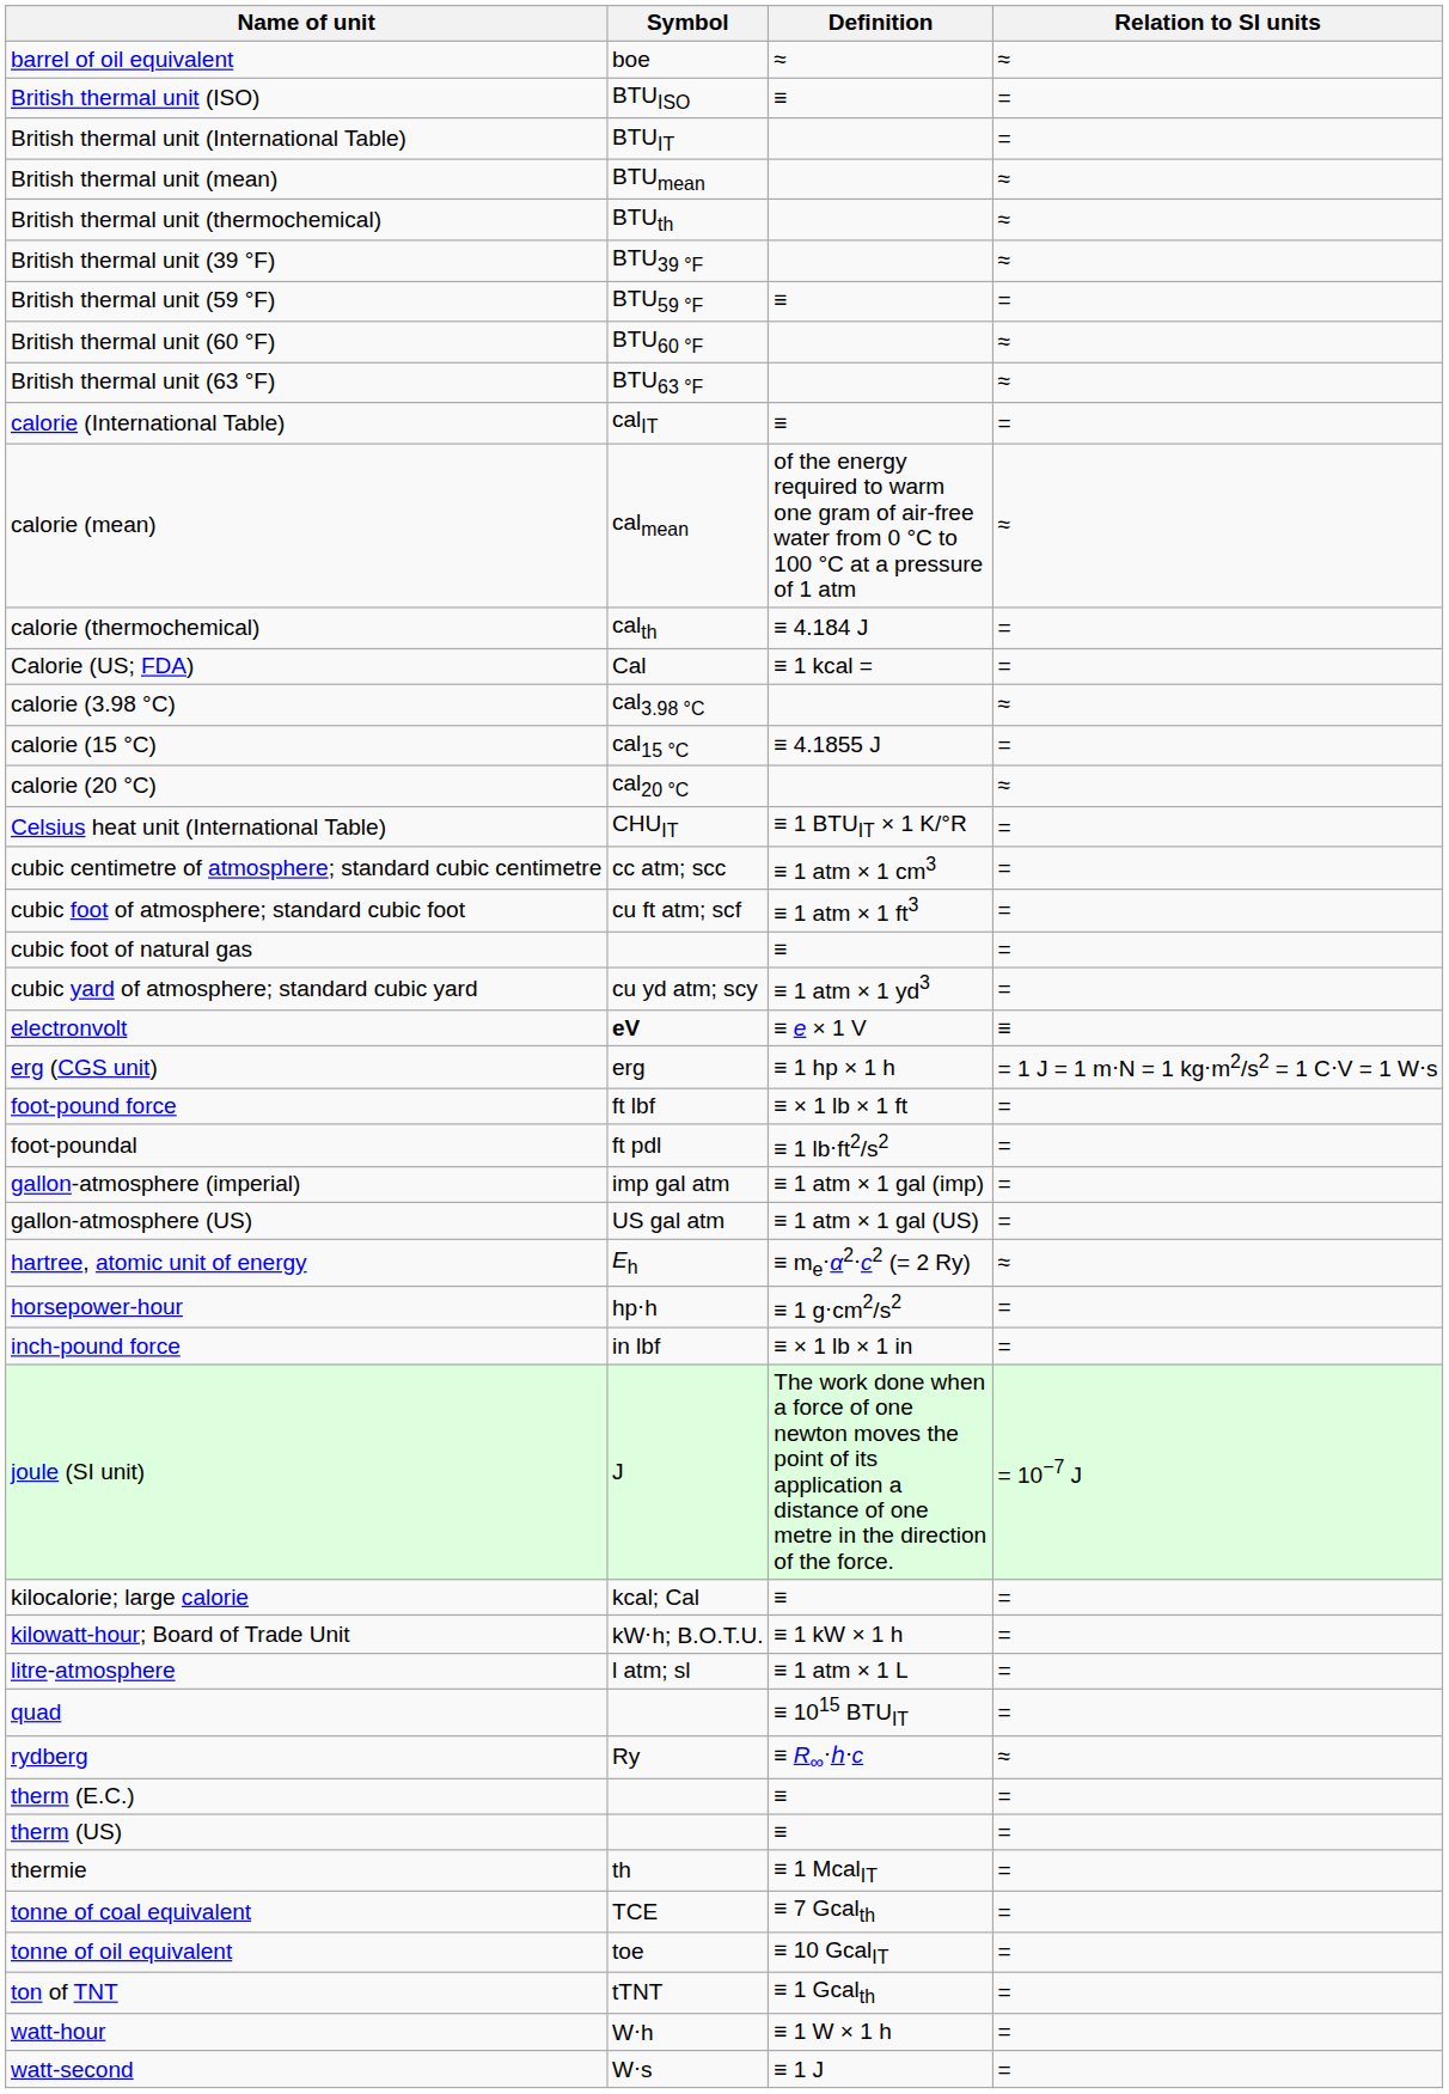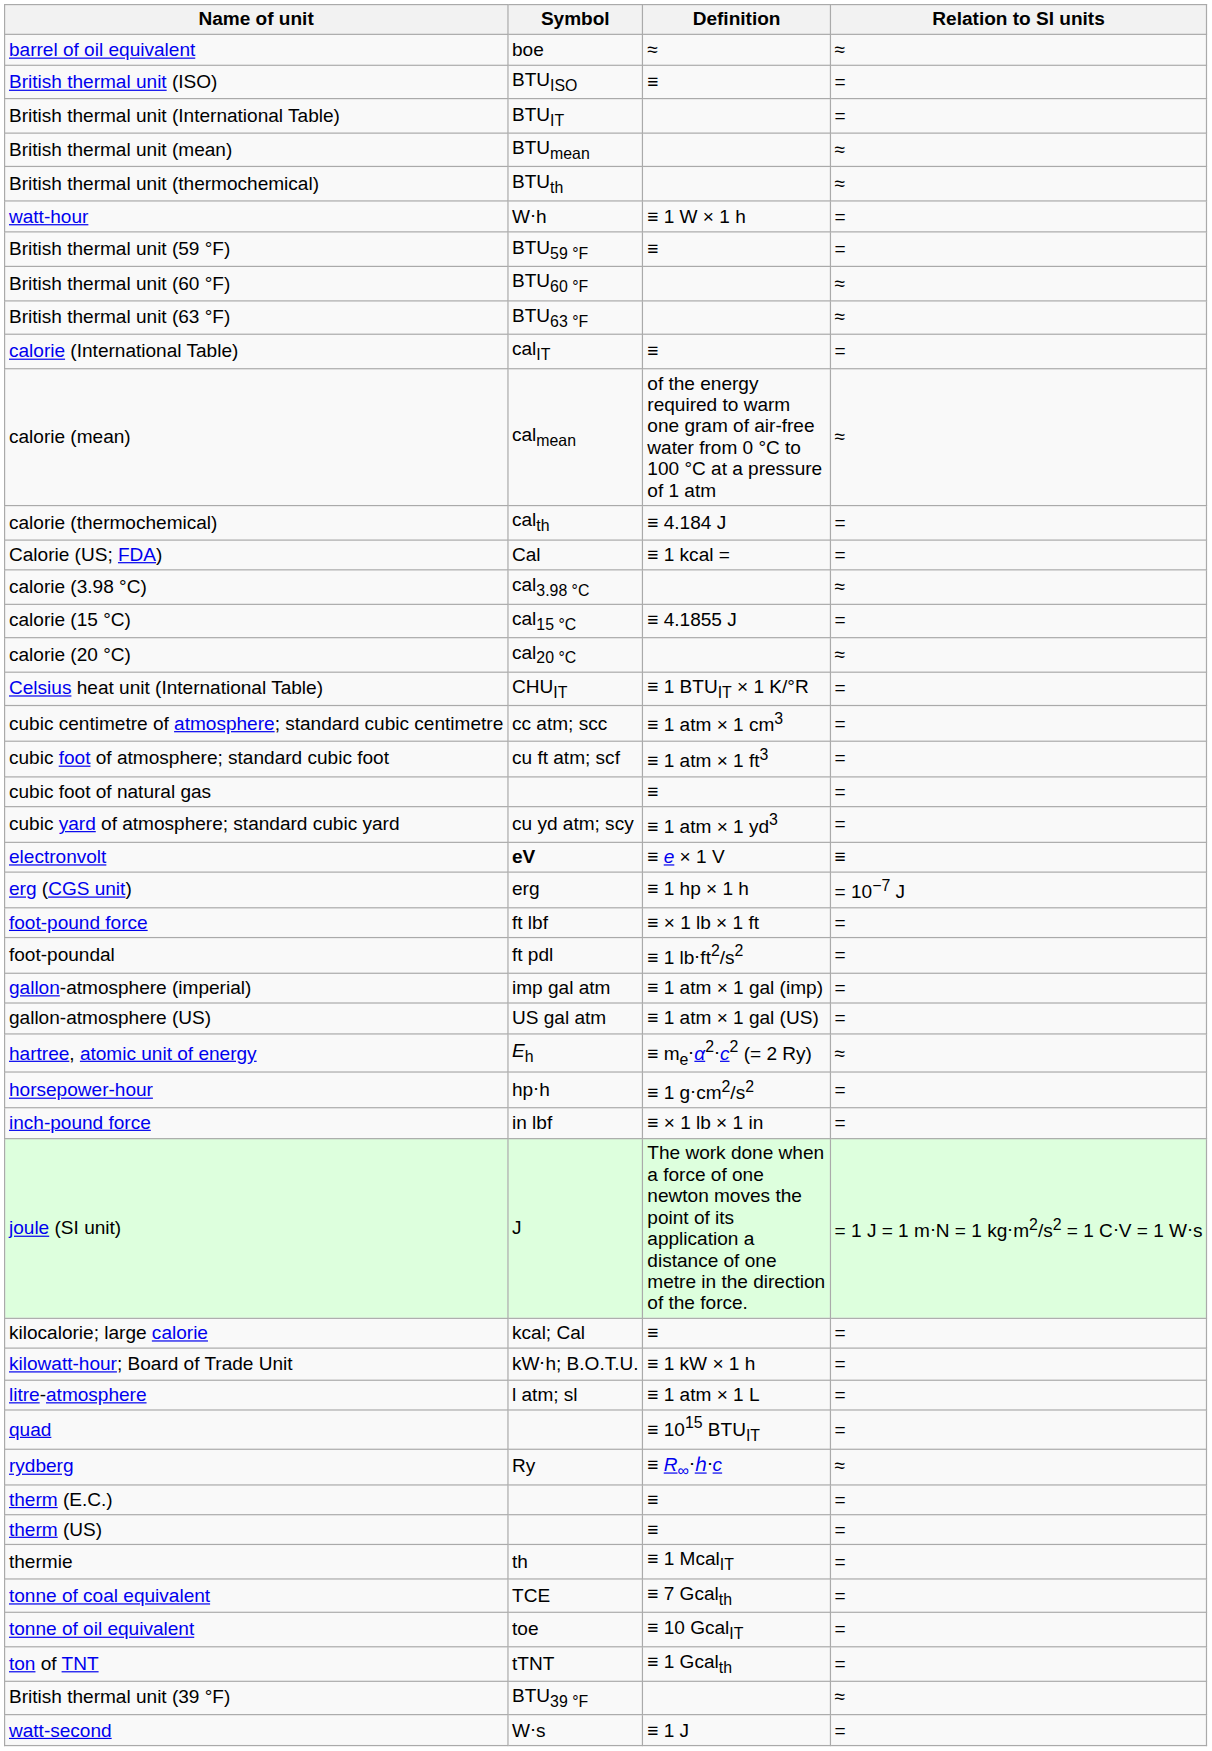rows swapped: British thermal unit (39 °F) <-> watt-hour
erg (CGS unit) | Relation to SI units: = 1 J = 1 m⋅N = 1 kg⋅m2/s2 = 1 C⋅V = 1 W⋅s -> = 10−7 J
joule (SI unit) | Relation to SI units: = 10−7 J -> = 1 J = 1 m⋅N = 1 kg⋅m2/s2 = 1 C⋅V = 1 W⋅s
